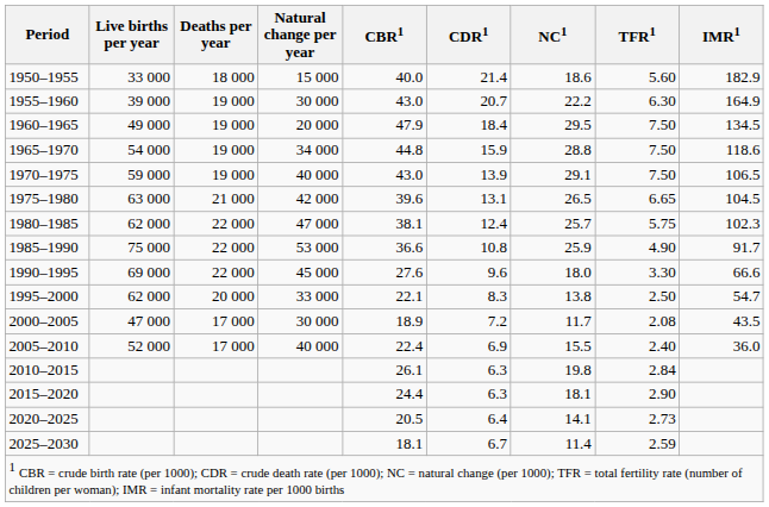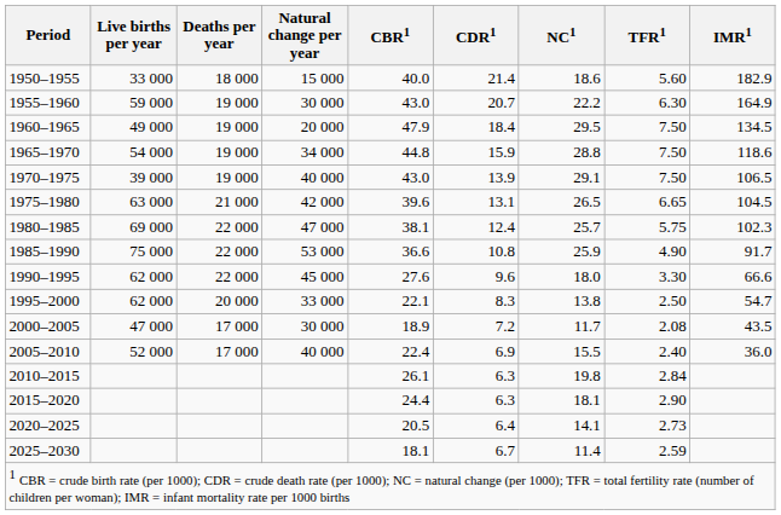1955–1960 | Live births per year: 39 000 -> 59 000
1970–1975 | Live births per year: 59 000 -> 39 000
1980–1985 | Live births per year: 62 000 -> 69 000
1990–1995 | Live births per year: 69 000 -> 62 000
